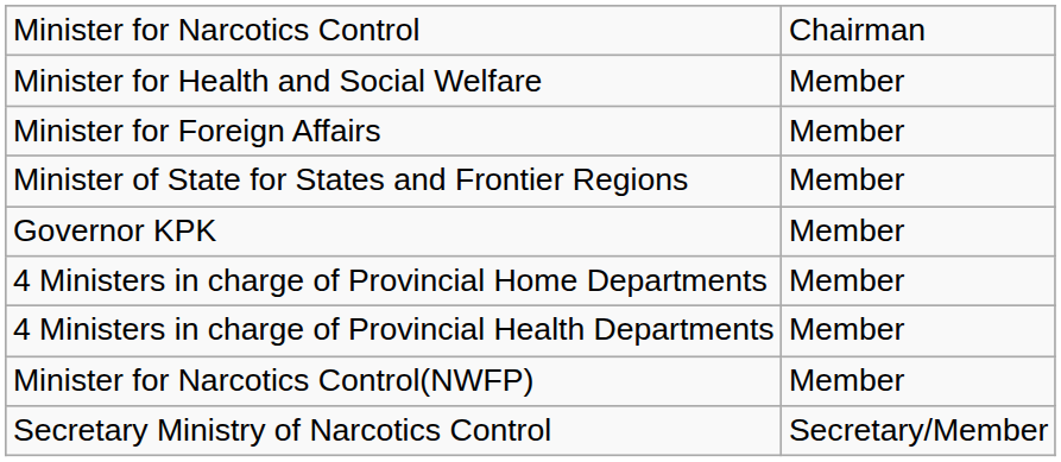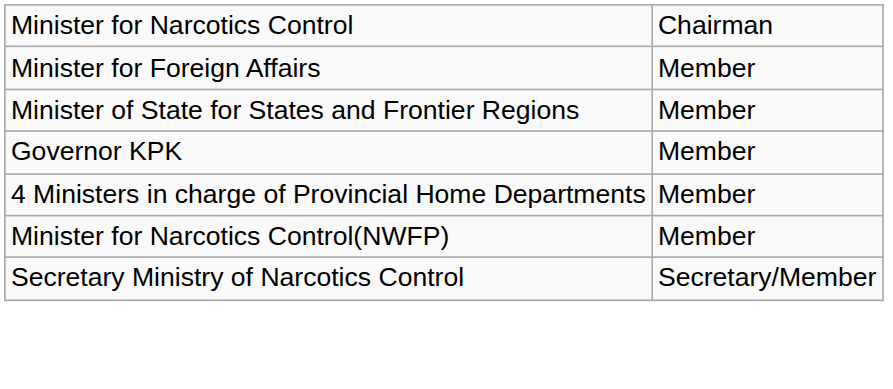- row: Minister for Health and Social Welfare | Member
- row: 4 Ministers in charge of Provincial Health Departments | Member
